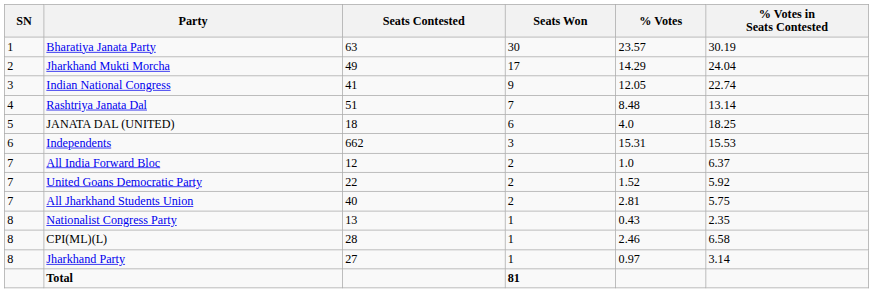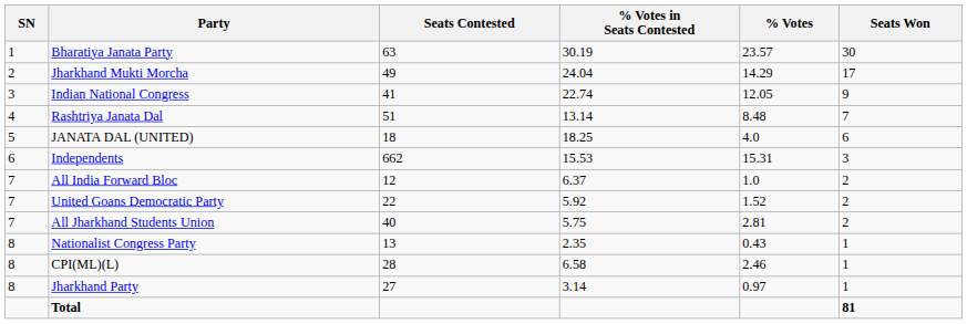columns swapped: Seats Won <-> % Votes in Seats Contested
